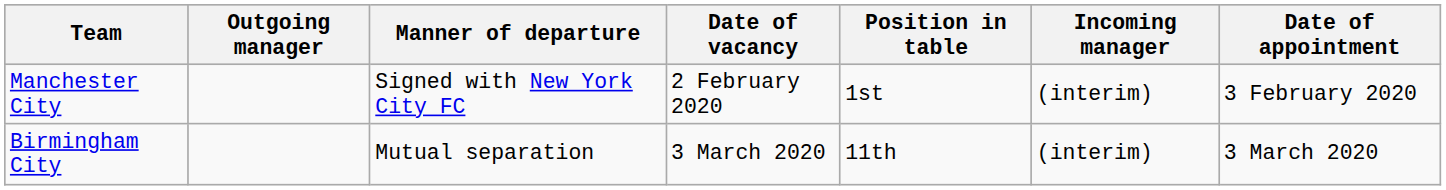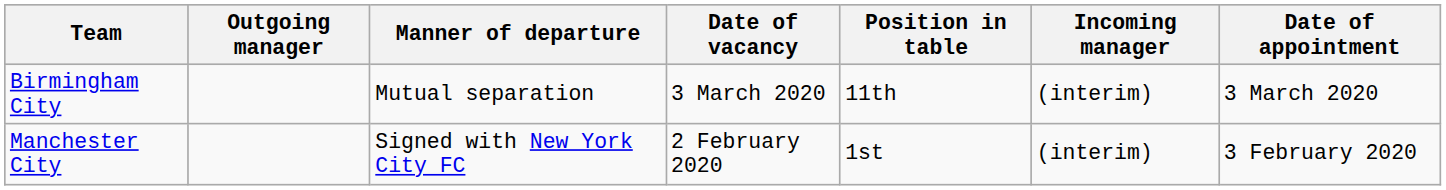rows swapped: Manchester City <-> Birmingham City
